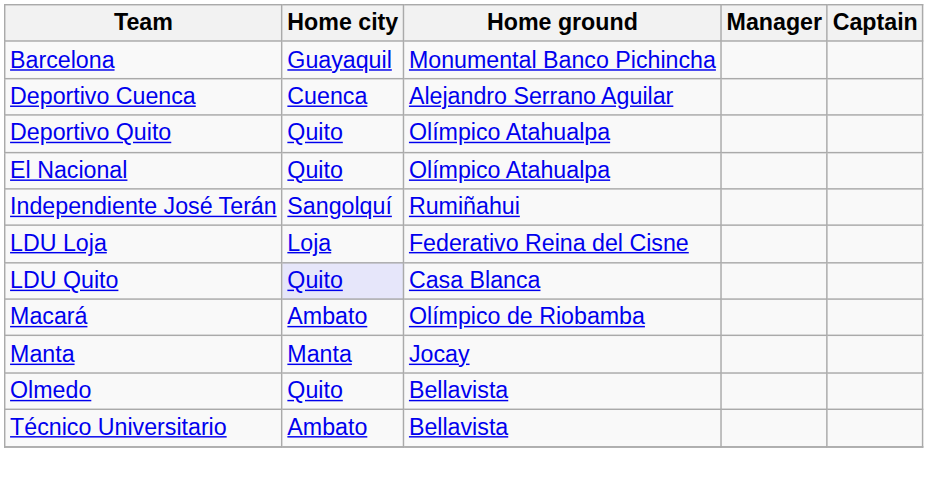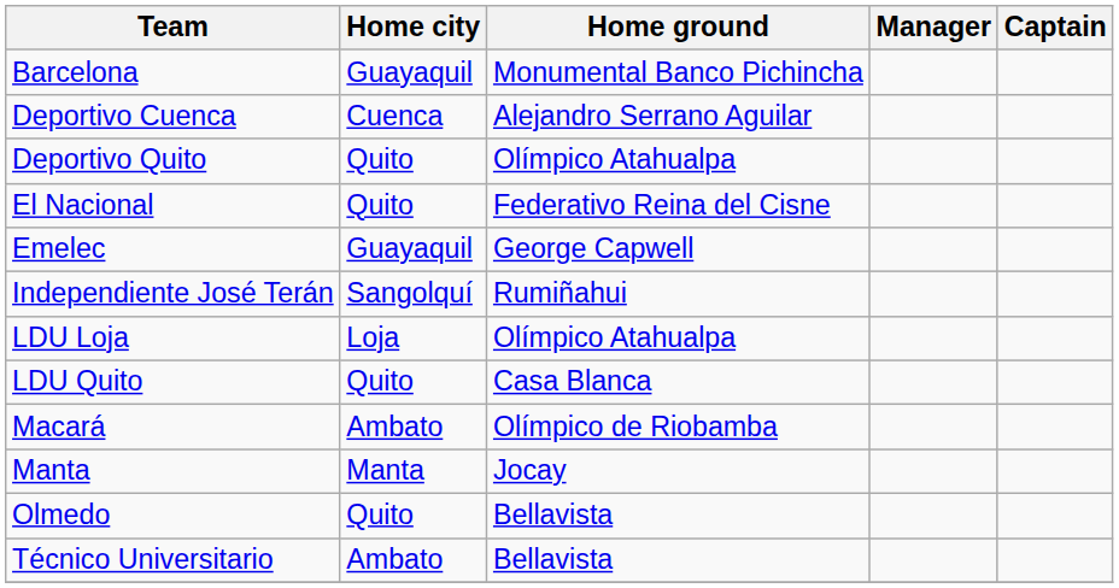El Nacional | Home ground: Olímpico Atahualpa -> Federativo Reina del Cisne
+ row: Emelec | Guayaquil | George Capwell
LDU Loja | Home ground: Federativo Reina del Cisne -> Olímpico Atahualpa
LDU Quito | Home city: lavender background -> no background
